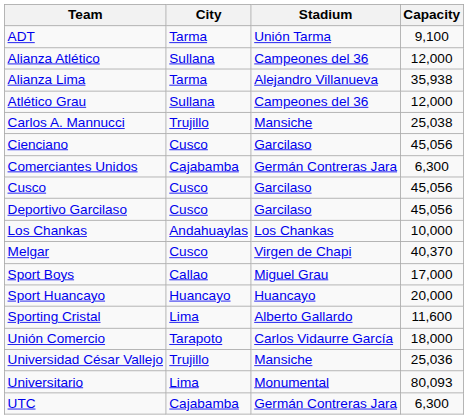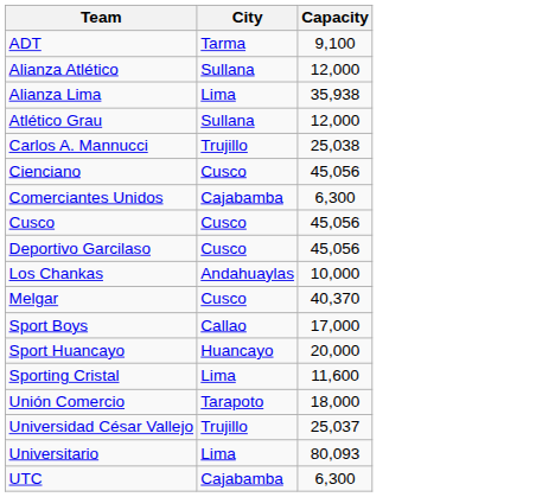- column: Stadium | Unión Tarma | Campeones del 36 | Alejandro Villanueva | Campeones del 36 | Mansiche | Garcilaso | Germán Contreras Jara | Garcilaso | Garcilaso | Los Chankas | Virgen de Chapi | Miguel Grau | Huancayo | Alberto Gallardo | Carlos Vidaurre García | Mansiche | Monumental | Germán Contreras Jara
Alianza Lima | City: Tarma -> Lima
Universidad César Vallejo | Capacity: 25,036 -> 25,037
